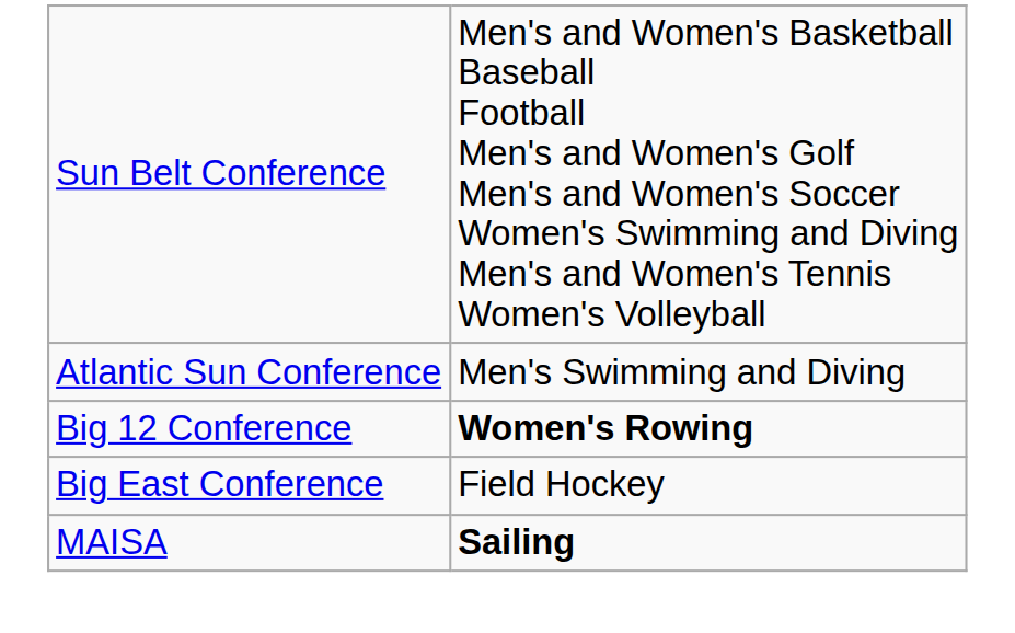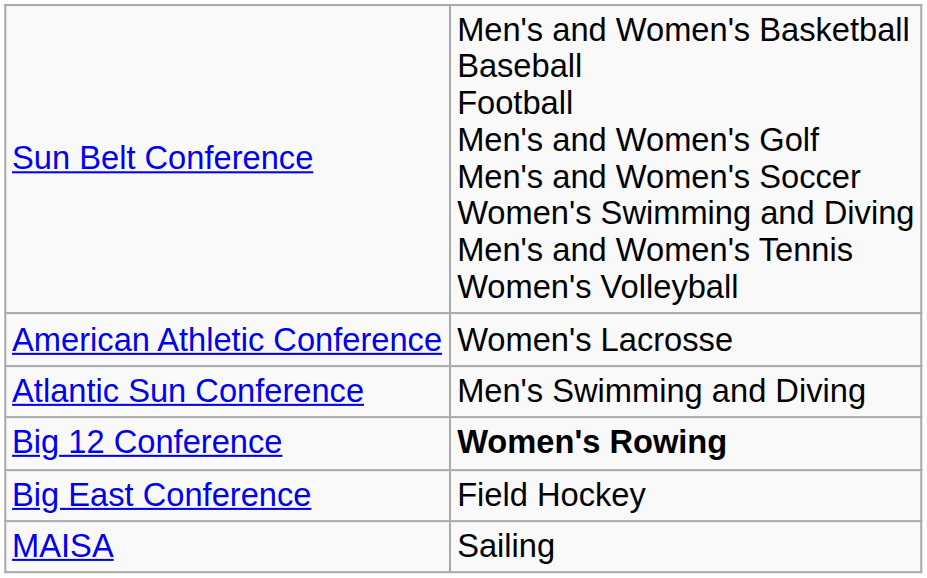+ row: American Athletic Conference | Women's Lacrosse
MAISA | column 2: bold -> normal
